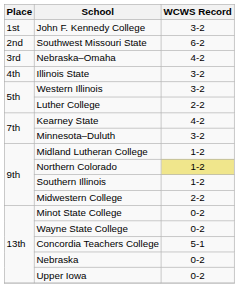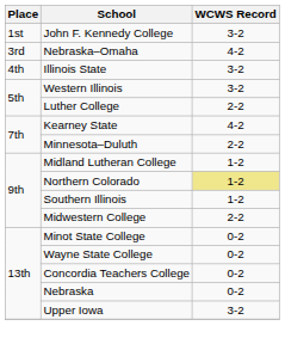- row: 2nd | Southwest Missouri State | 6-2
Minnesota–Duluth | WCWS Record: 3-2 -> 2-2
Concordia Teachers College | WCWS Record: 5-1 -> 0-2
Upper Iowa | WCWS Record: 0-2 -> 3-2
